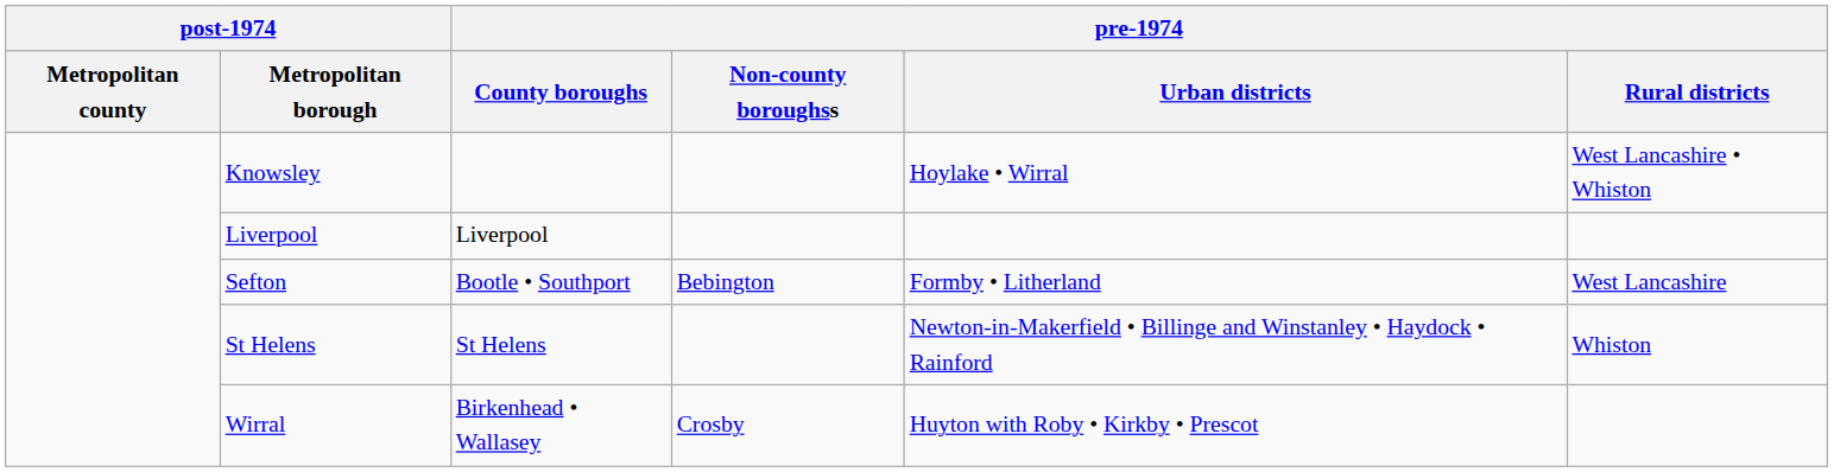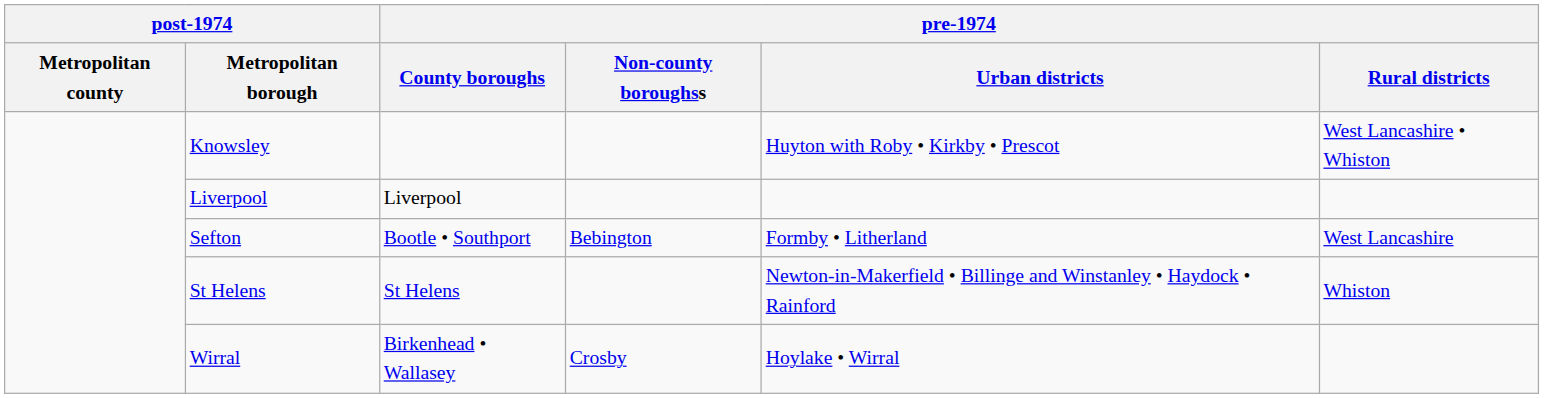Knowsley | pre-1974 / Urban districts: Hoylake • Wirral -> Huyton with Roby • Kirkby • Prescot
Wirral | pre-1974 / Urban districts: Huyton with Roby • Kirkby • Prescot -> Hoylake • Wirral
